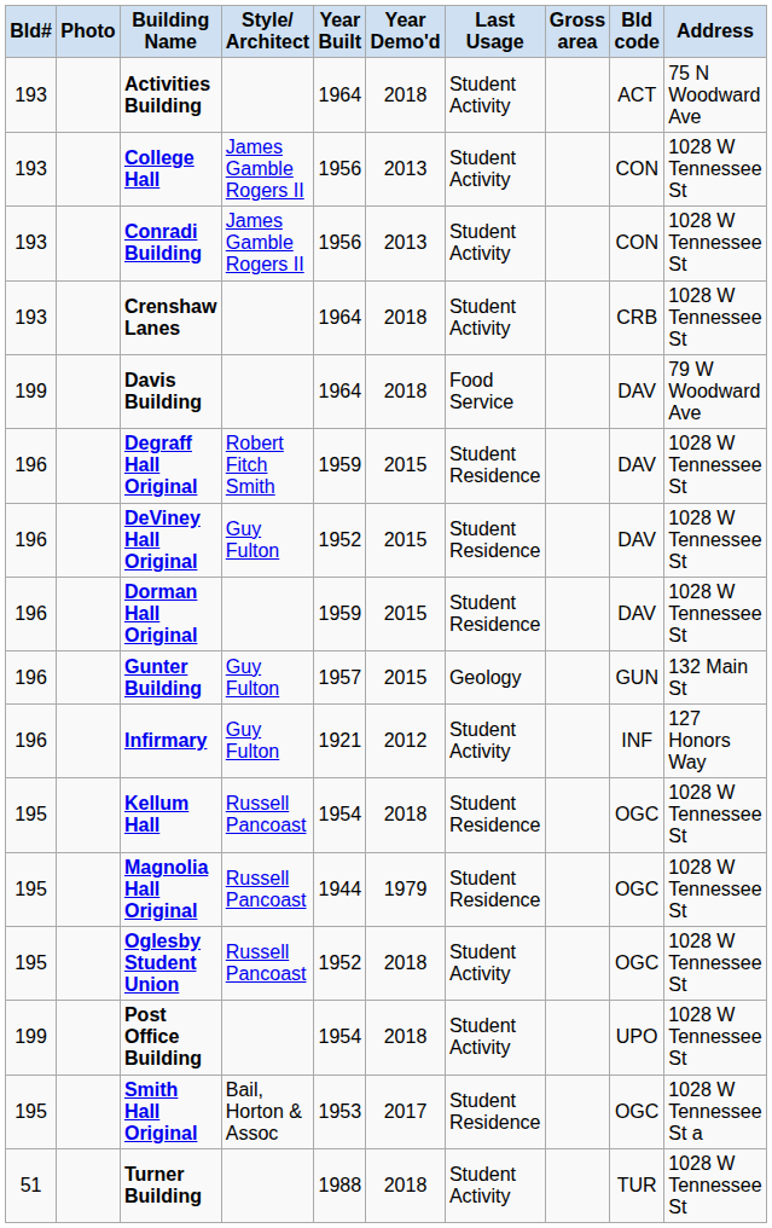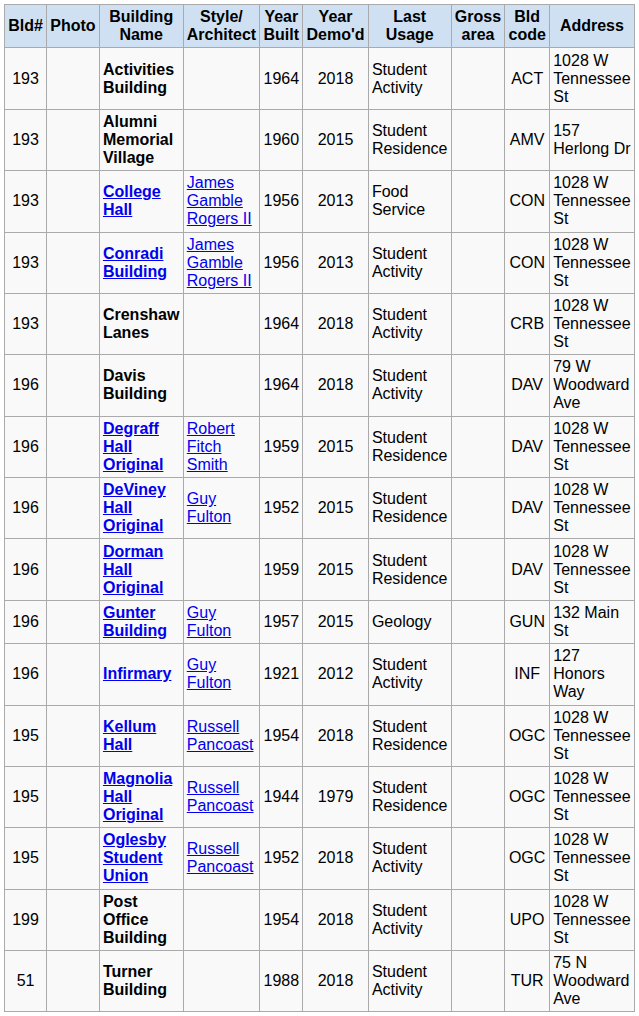Activities Building | Address: 75 N Woodward Ave -> 1028 W Tennessee St
+ row: 193 | Alumni Memorial Village | 1960 | 2015 | Student Residence | AMV | 157 Herlong Dr
College Hall | Last Usage: Student Activity -> Food Service
Davis Building | Bld#: 199 -> 196
Davis Building | Last Usage: Food Service -> Student Activity
- row: 195 | Smith Hall Original | Bail, Horton & Assoc | 1953 | 2017 | Student Residence | OGC | 1028 W Tennessee St a
Turner Building | Address: 1028 W Tennessee St -> 75 N Woodward Ave
